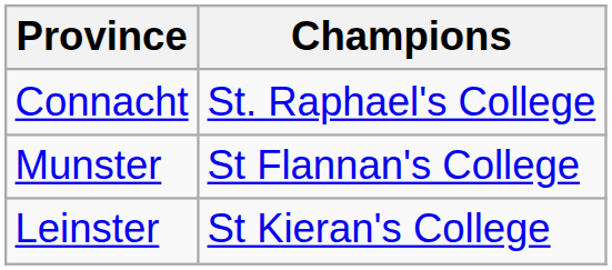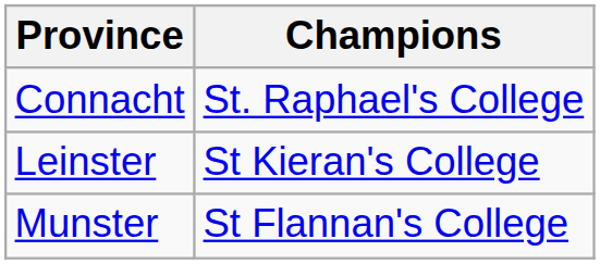rows swapped: Leinster <-> Munster
